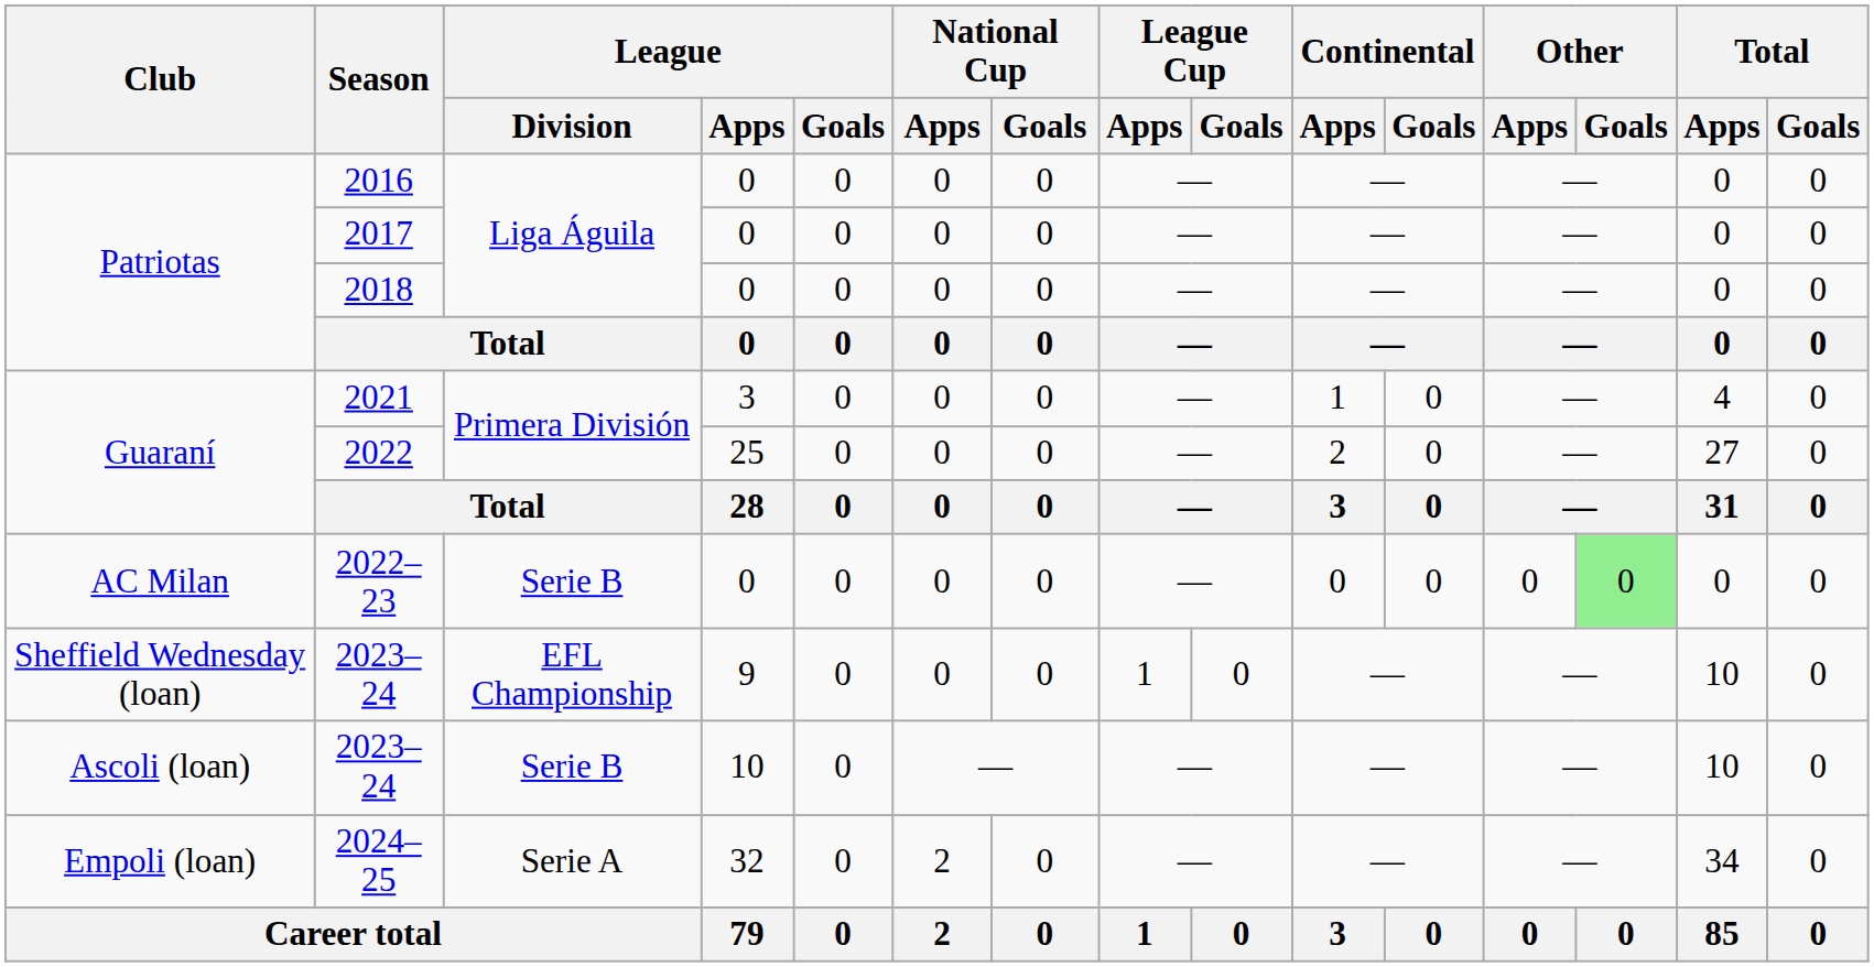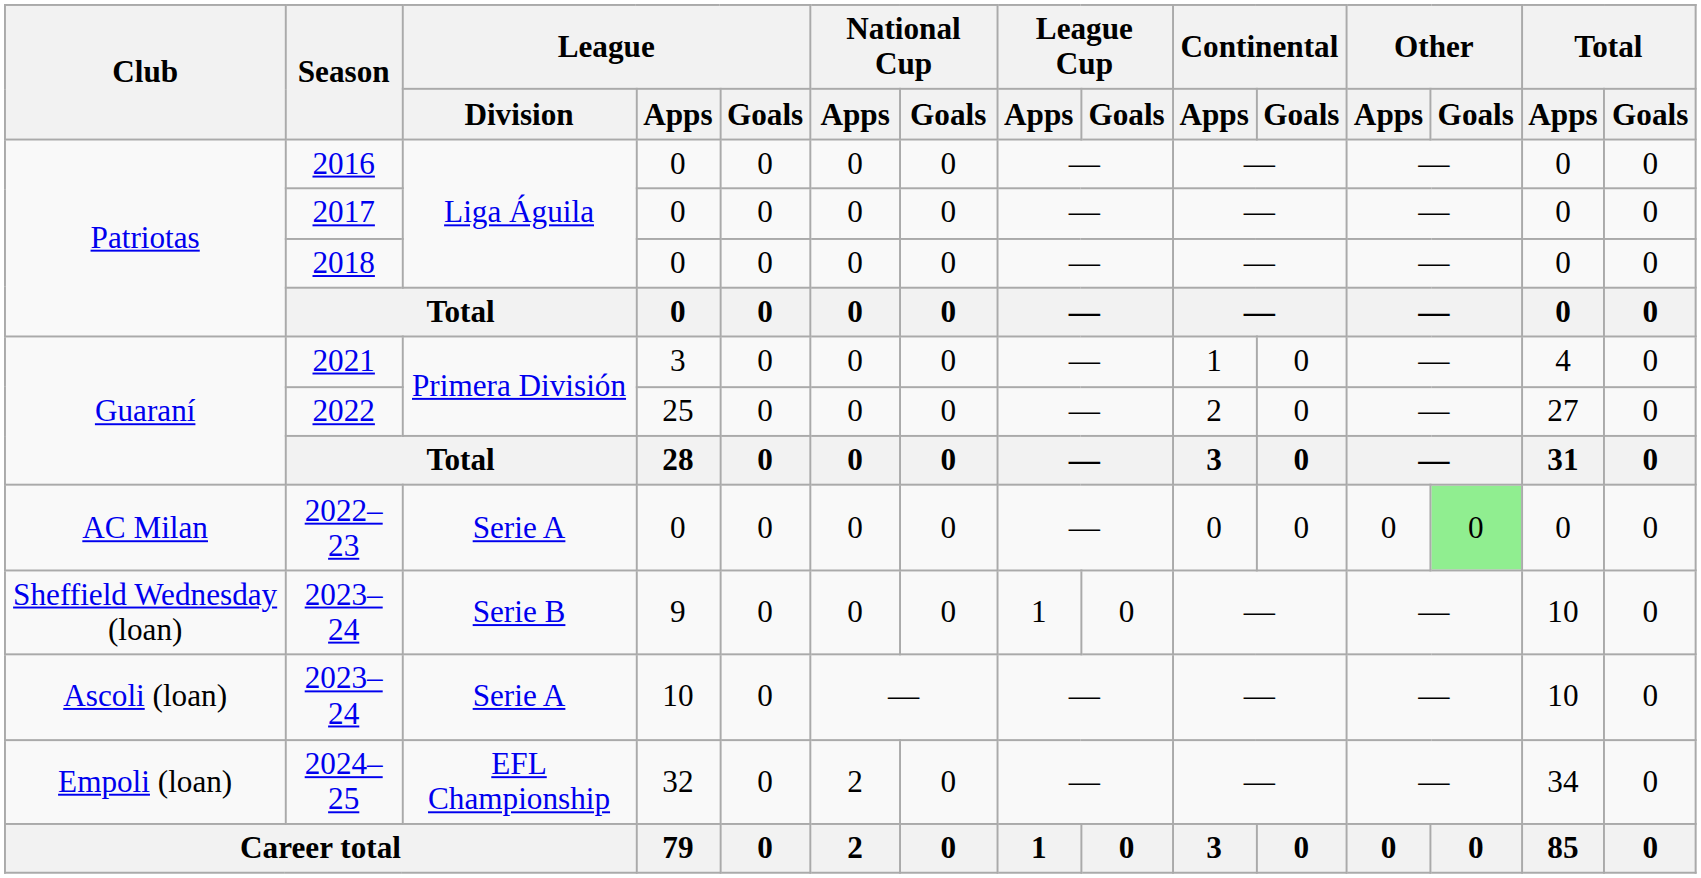2022–23 | League / Division: Serie B -> Serie A
Sheffield Wednesday (loan) / 2023–24 | League / Division: EFL Championship -> Serie B
Ascoli (loan) / 2023–24 | League / Division: Serie B -> Serie A
2024–25 | League / Division: Serie A -> EFL Championship
